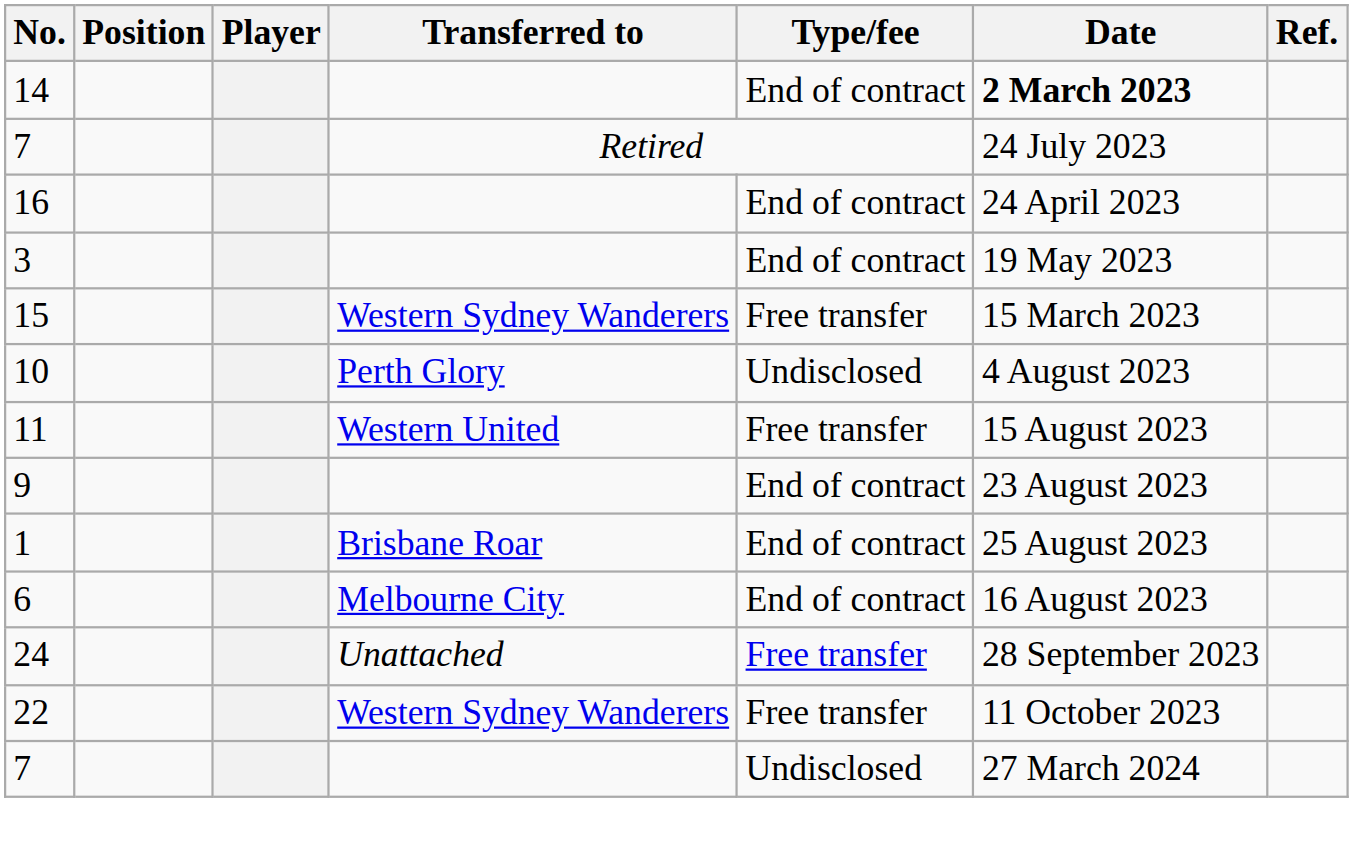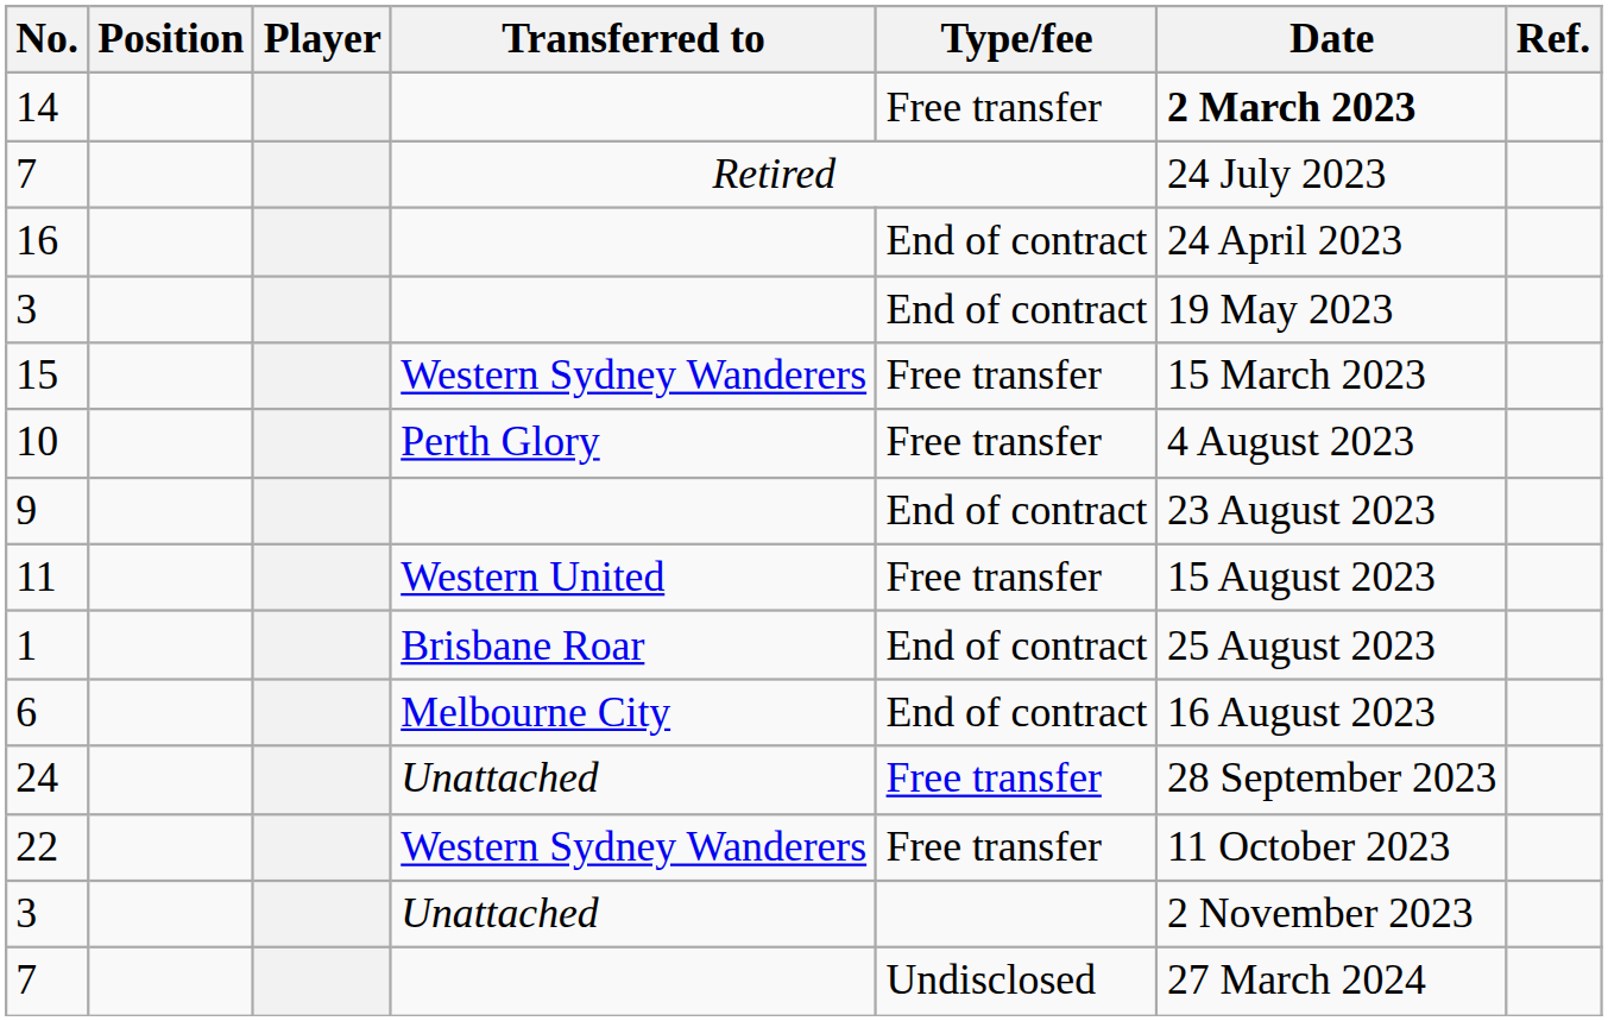14 | Type/fee: End of contract -> Free transfer
10 | Type/fee: Undisclosed -> Free transfer
rows swapped: 9 <-> 11
+ row: 3 | Unattached | 2 November 2023
